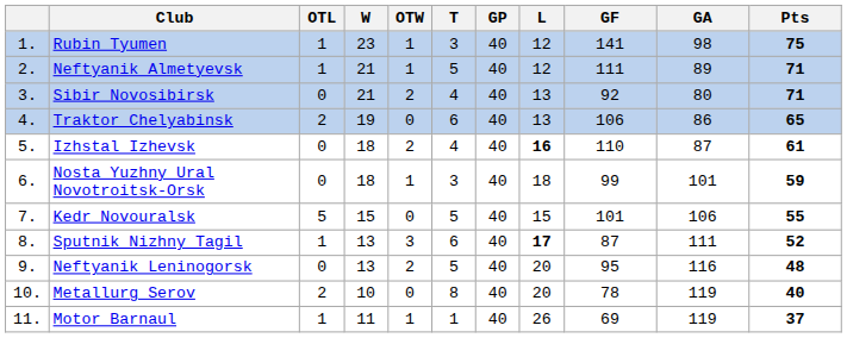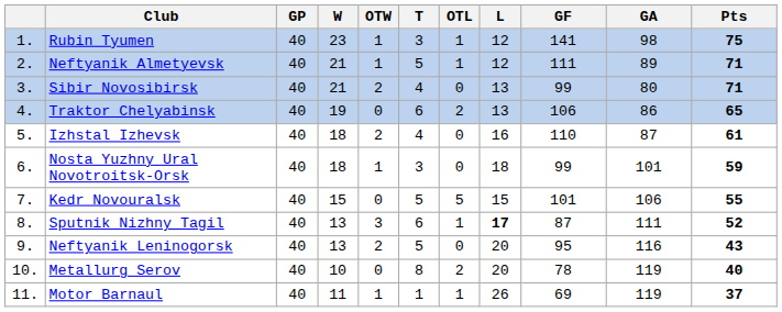columns swapped: GP <-> OTL
Sibir Novosibirsk | GF: 92 -> 99
Izhstal Izhevsk | L: bold -> normal
Neftyanik Leninogorsk | Pts: 48 -> 43
